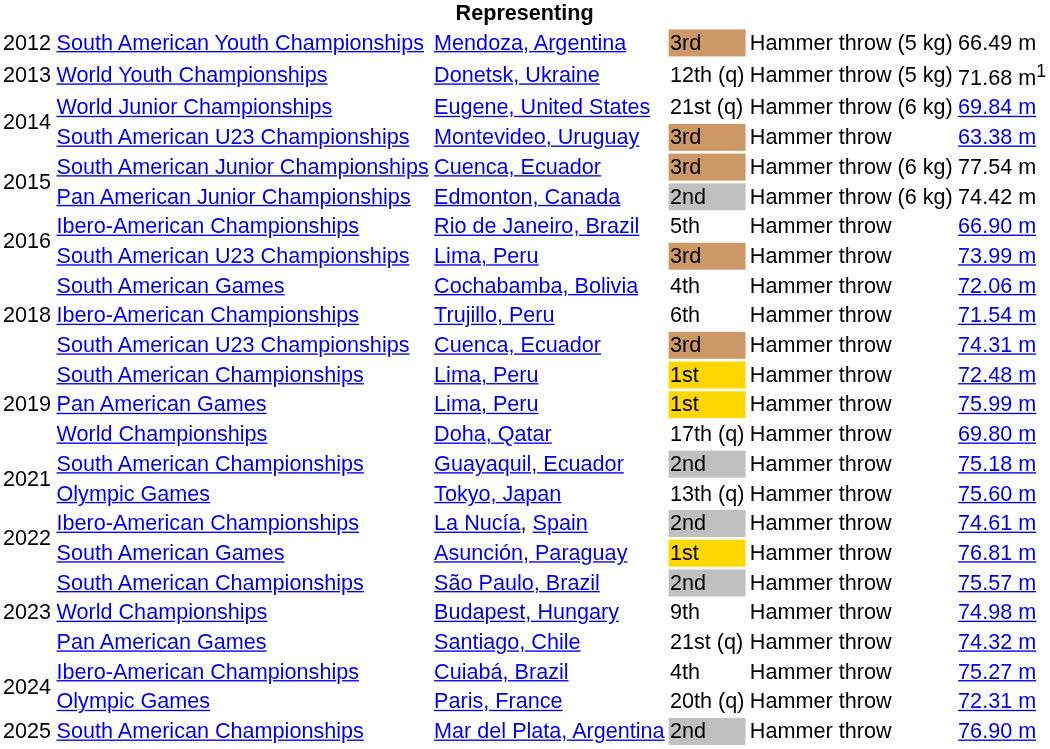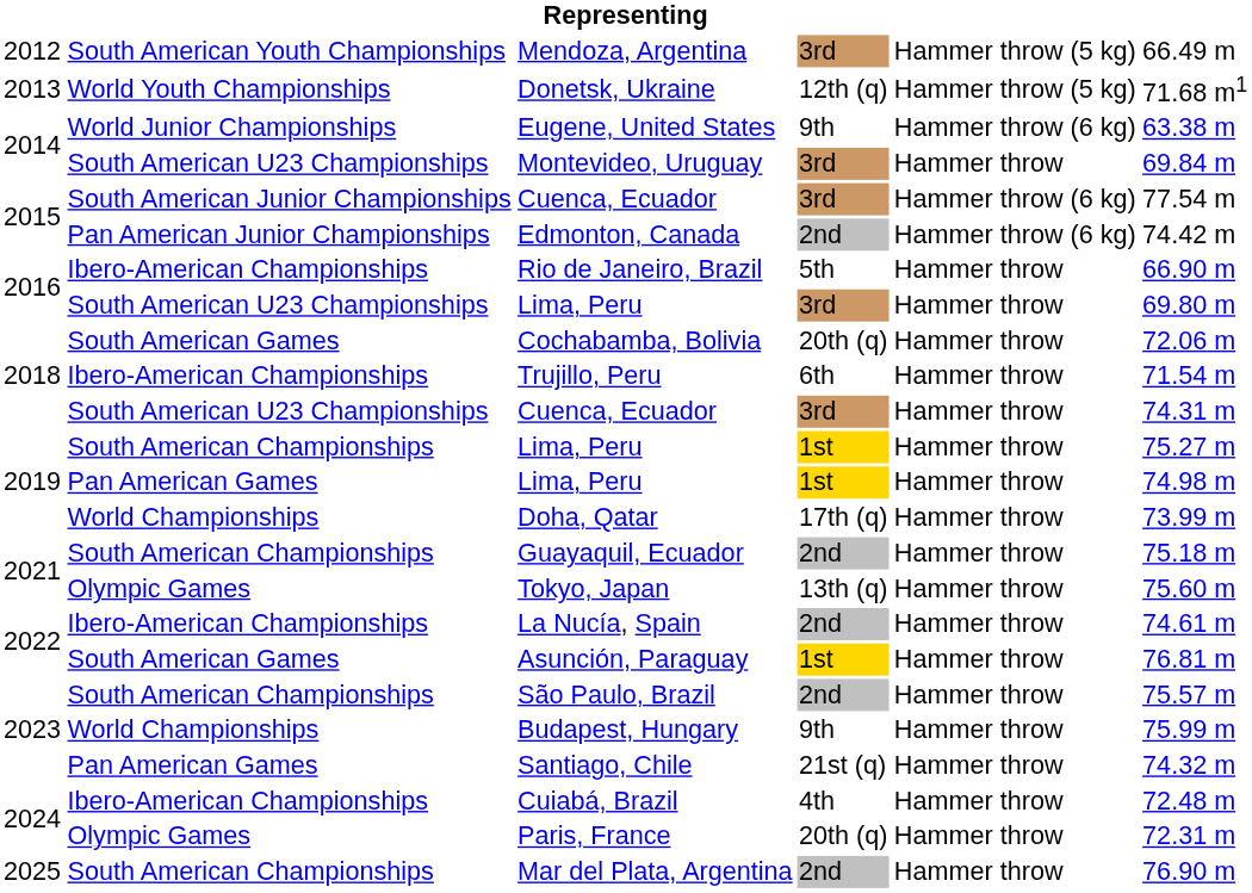Eugene, United States | column 4: 21st (q) -> 9th
Eugene, United States | column 6: 69.84 m -> 63.38 m
Montevideo, Uruguay | column 6: 63.38 m -> 69.84 m
South American U23 Championships / Lima, Peru | column 6: 73.99 m -> 69.80 m
Cochabamba, Bolivia | column 4: 4th -> 20th (q)
South American Championships / Lima, Peru | column 6: 72.48 m -> 75.27 m
Pan American Games / Lima, Peru | column 6: 75.99 m -> 74.98 m
Doha, Qatar | column 6: 69.80 m -> 73.99 m
Budapest, Hungary | column 6: 74.98 m -> 75.99 m
Cuiabá, Brazil | column 6: 75.27 m -> 72.48 m
